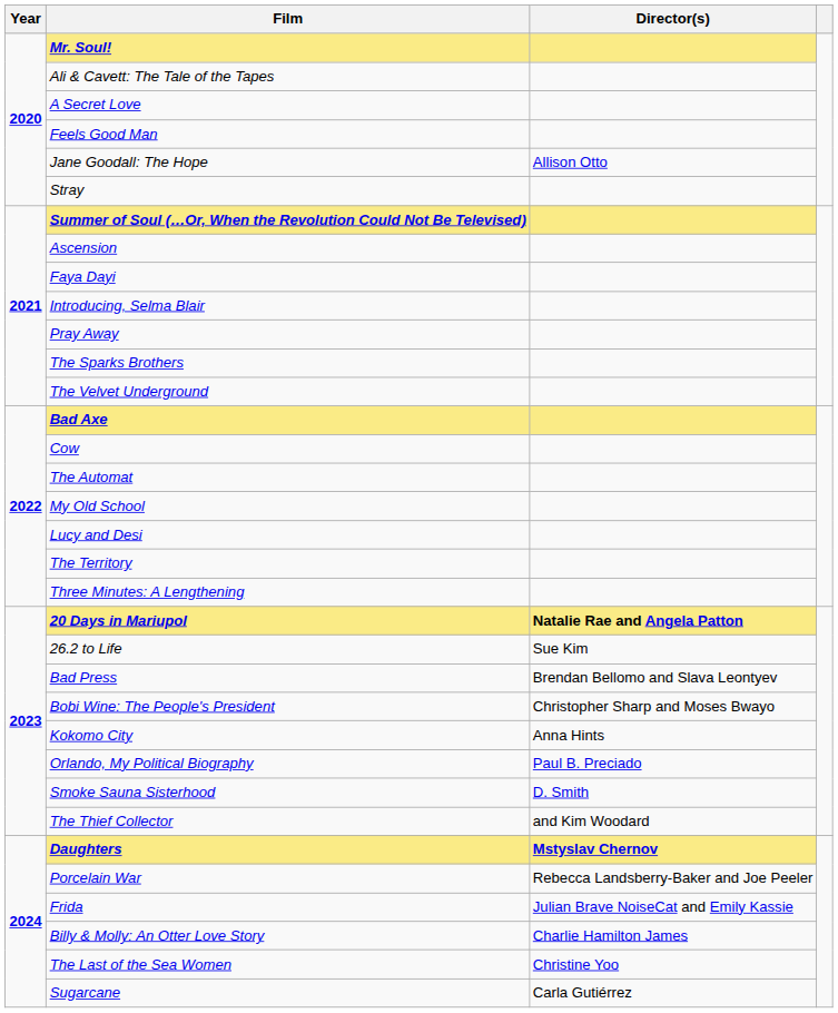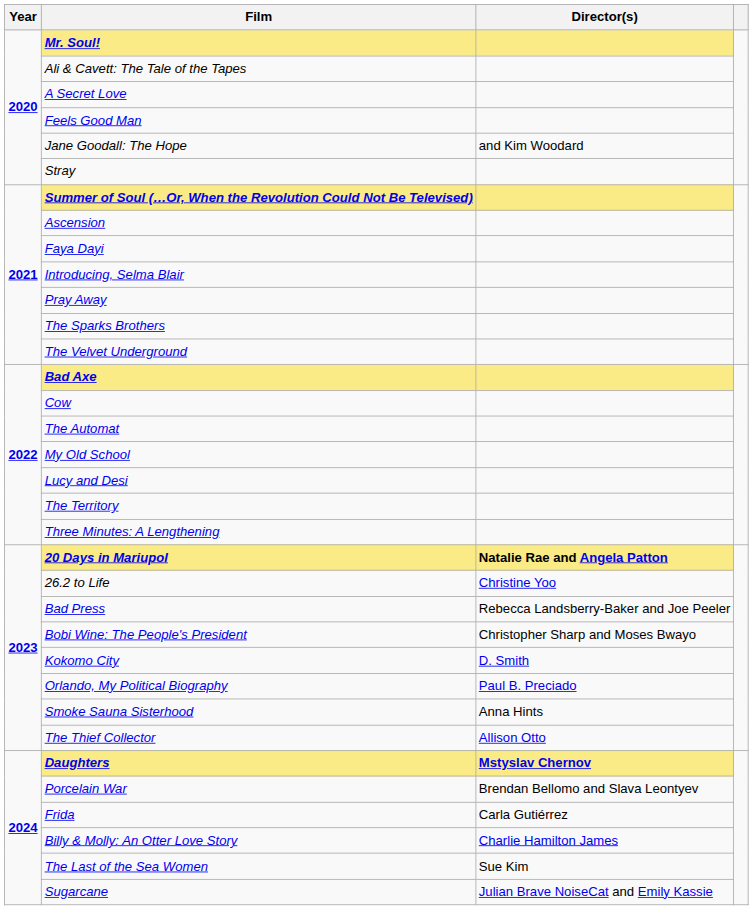Jane Goodall: The Hope | Director(s): Allison Otto -> and Kim Woodard
26.2 to Life | Director(s): Sue Kim -> Christine Yoo
Bad Press | Director(s): Brendan Bellomo and Slava Leontyev -> Rebecca Landsberry-Baker and Joe Peeler
Kokomo City | Director(s): Anna Hints -> D. Smith
Smoke Sauna Sisterhood | Director(s): D. Smith -> Anna Hints
The Thief Collector | Director(s): and Kim Woodard -> Allison Otto
Porcelain War | Director(s): Rebecca Landsberry-Baker and Joe Peeler -> Brendan Bellomo and Slava Leontyev
Frida | Director(s): Julian Brave NoiseCat and Emily Kassie -> Carla Gutiérrez
The Last of the Sea Women | Director(s): Christine Yoo -> Sue Kim
Sugarcane | Director(s): Carla Gutiérrez -> Julian Brave NoiseCat and Emily Kassie
